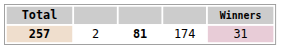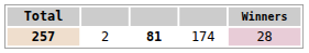257 | Winners: 31 -> 28
